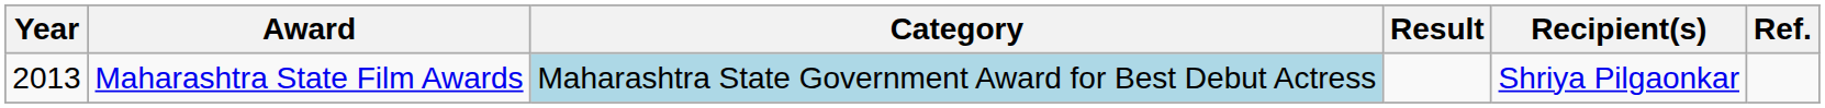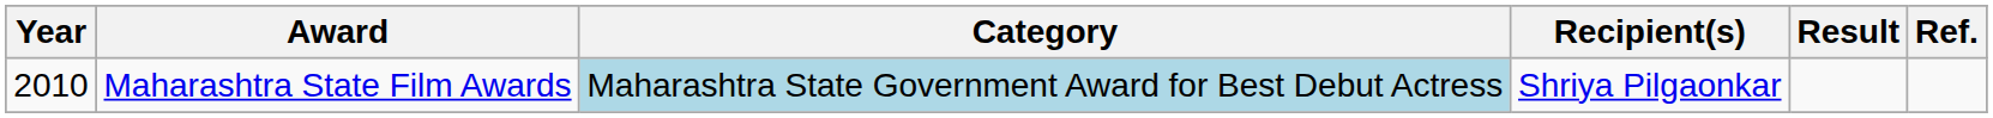columns swapped: Recipient(s) <-> Result
Maharashtra State Film Awards | Year: 2013 -> 2010
